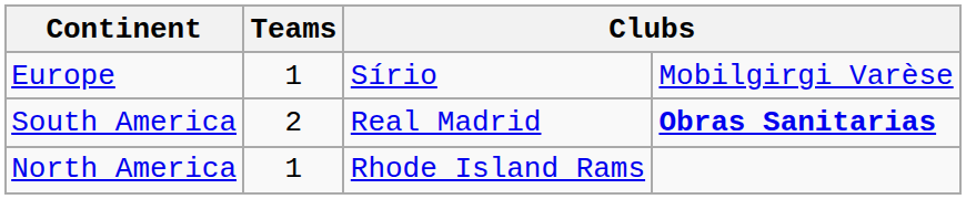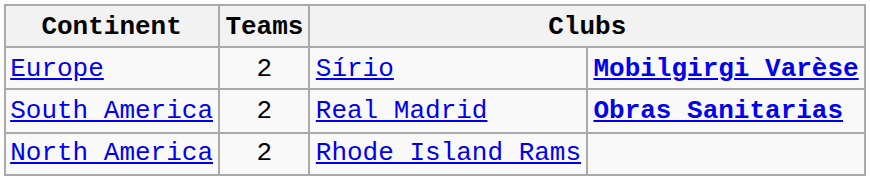Europe | Teams: 1 -> 2
Europe | column 4: normal -> bold
North America | Teams: 1 -> 2
